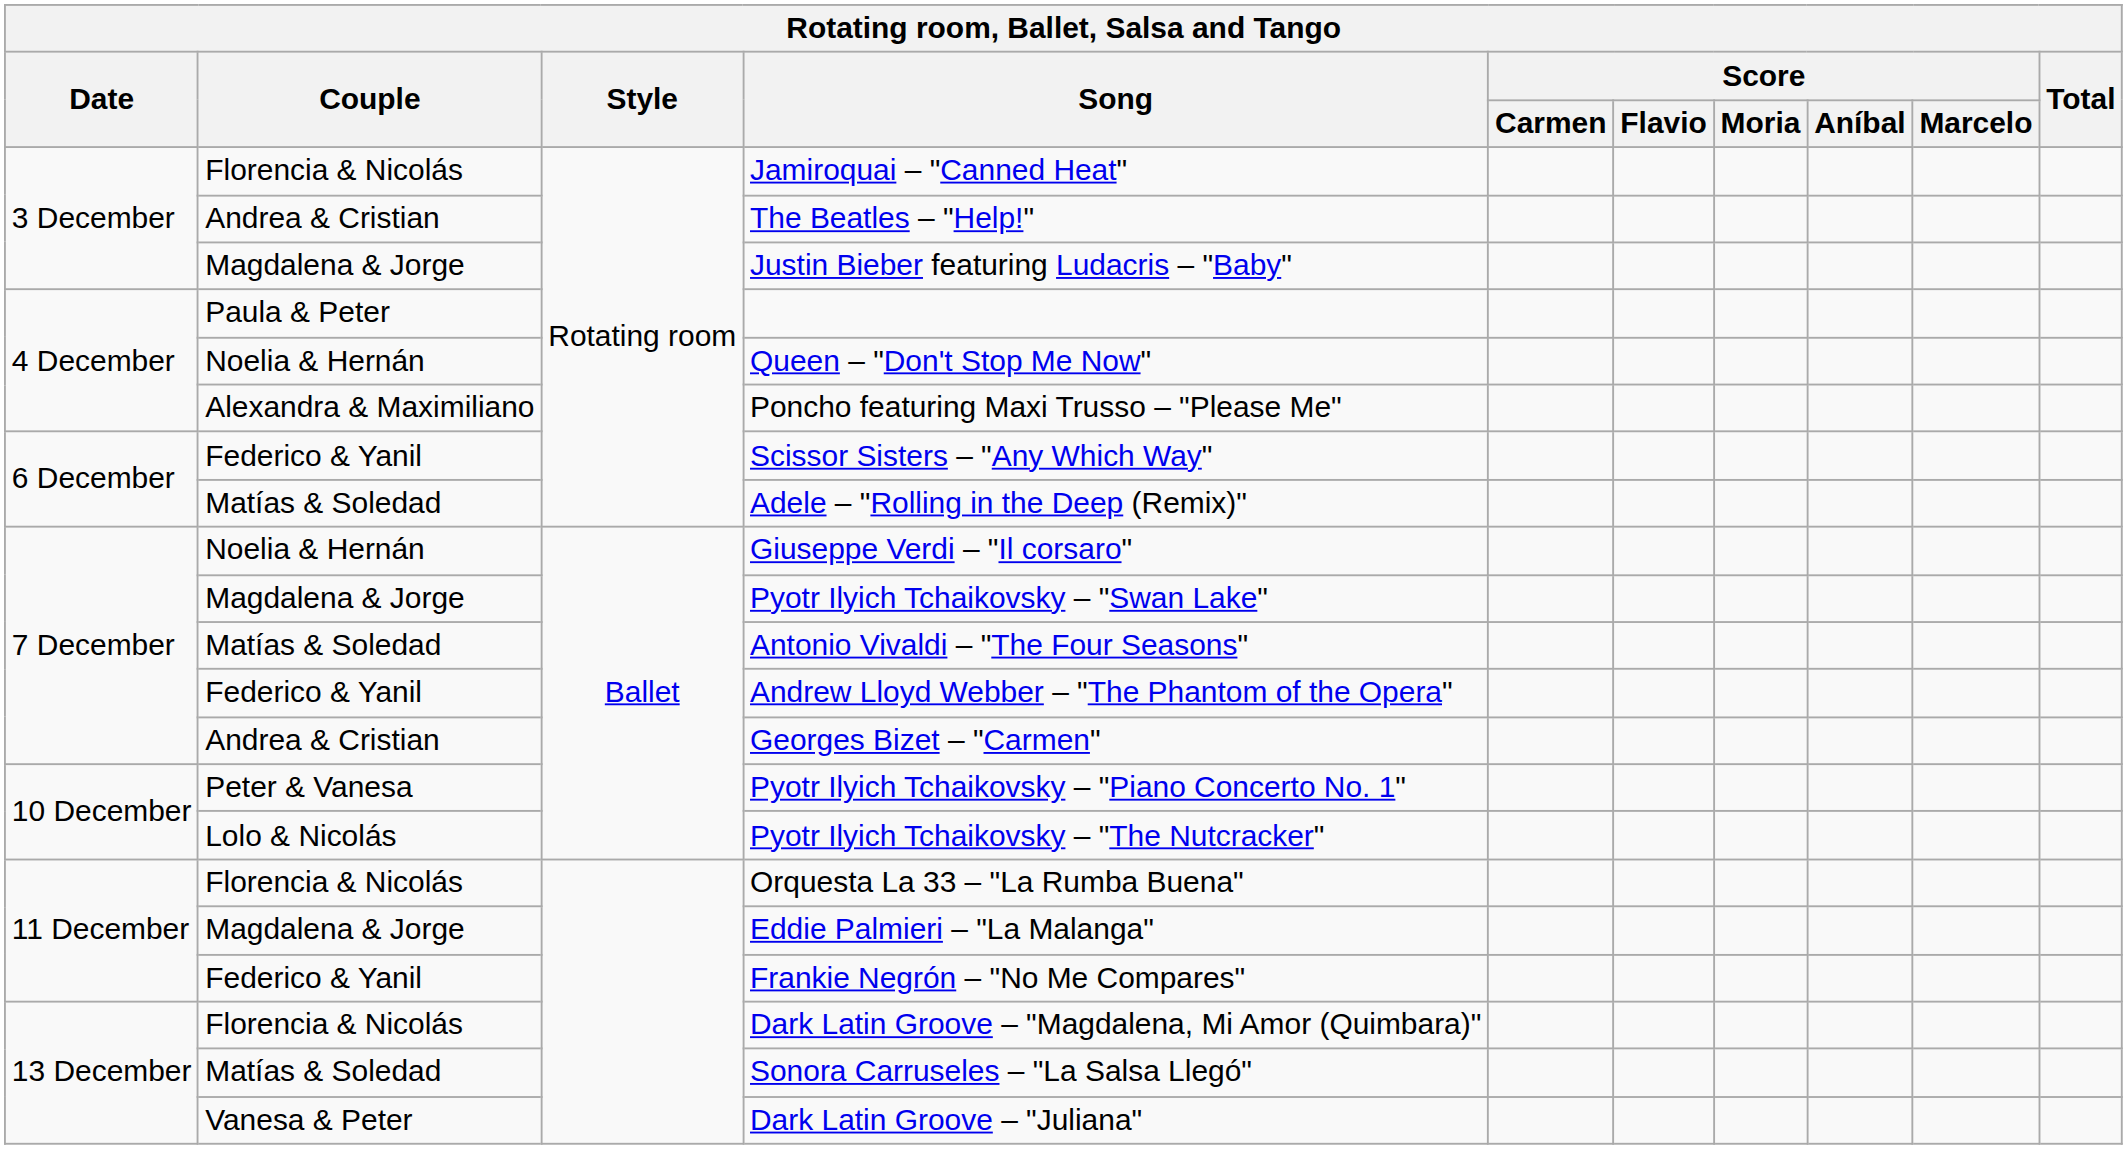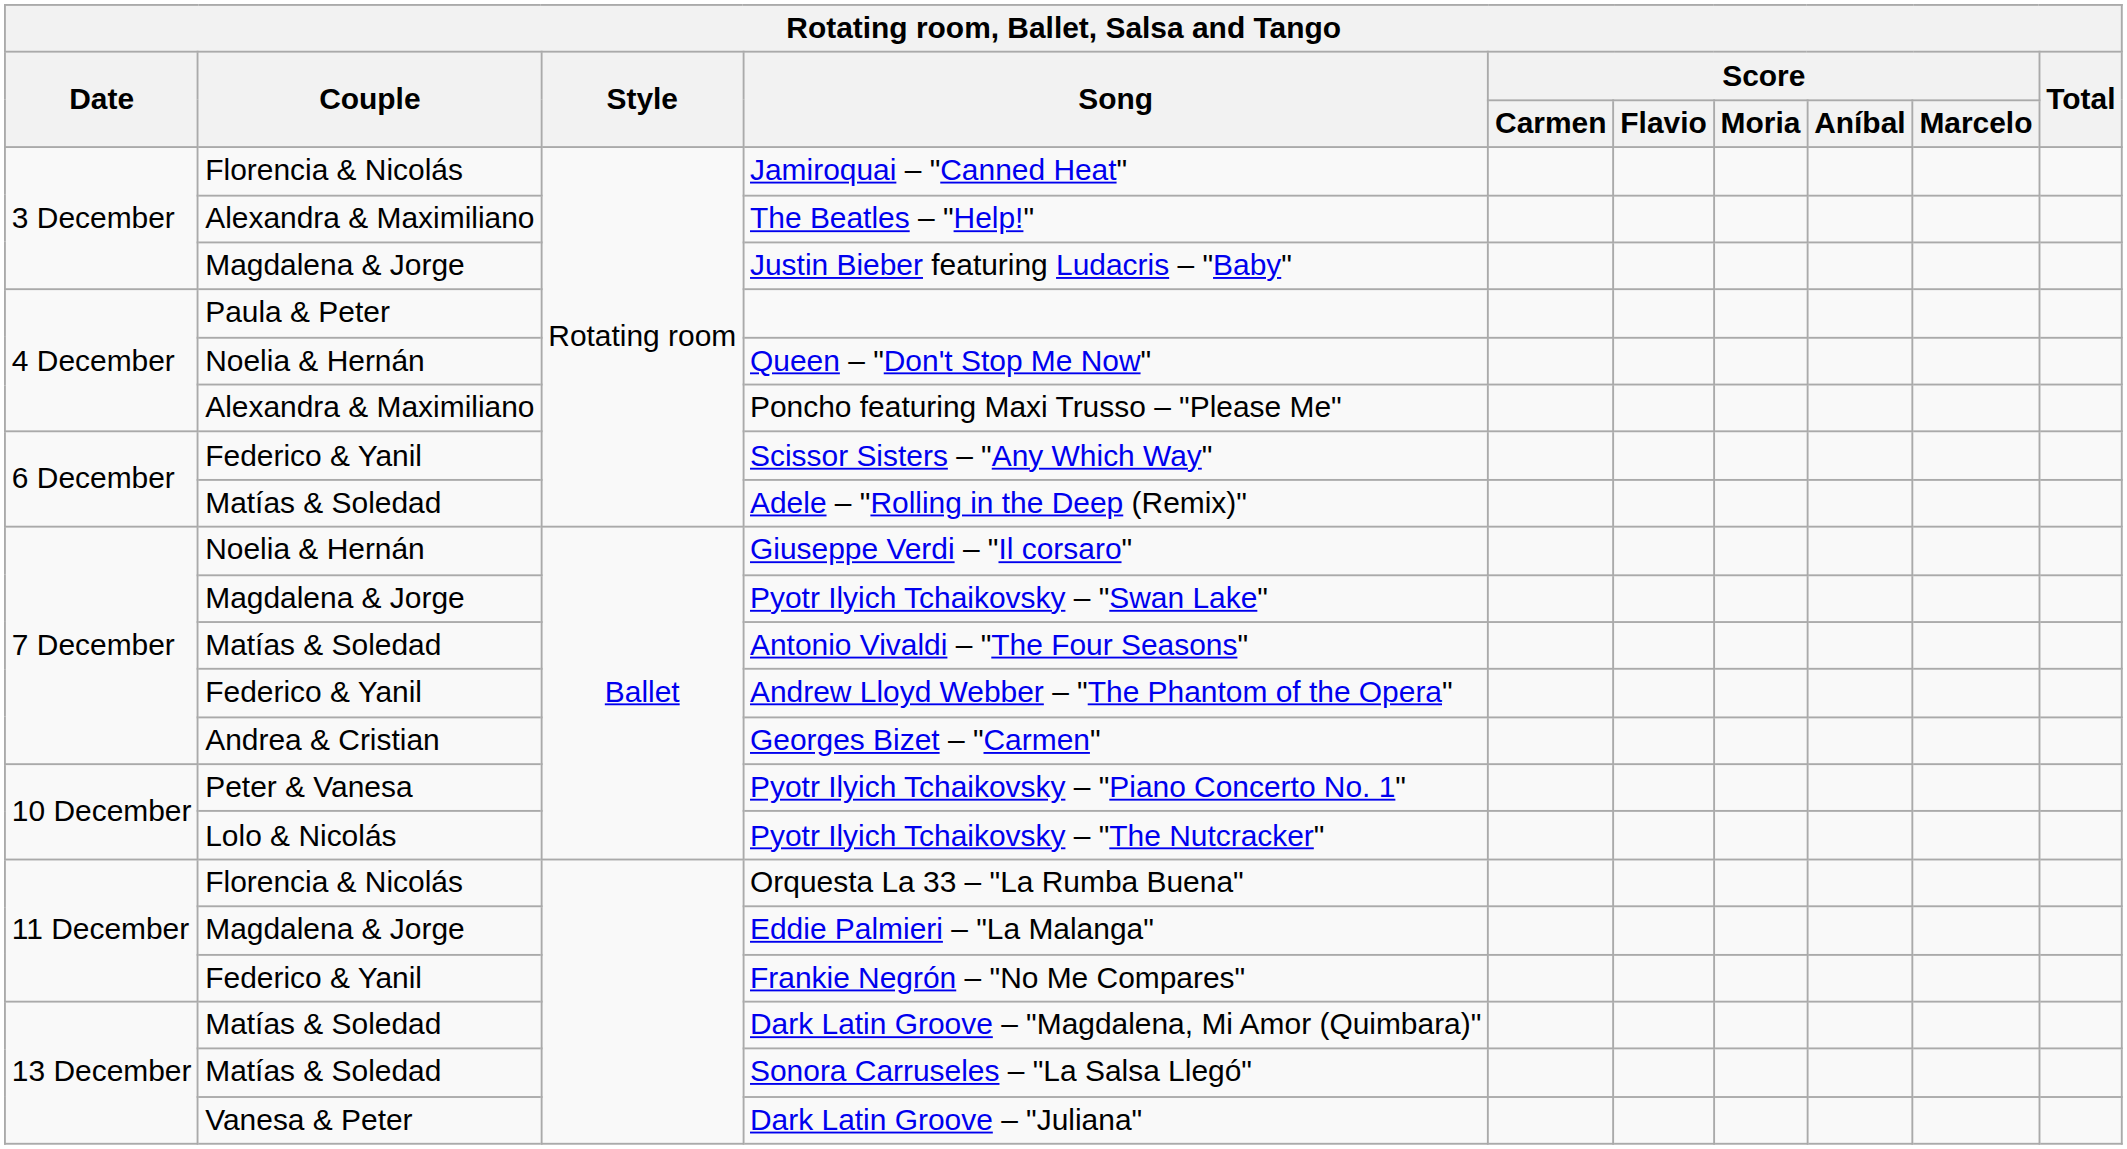The Beatles – "Help!" | Couple: Andrea & Cristian -> Alexandra & Maximiliano
Dark Latin Groove – "Magdalena, Mi Amor (Quimbara)" | Couple: Florencia & Nicolás -> Matías & Soledad
